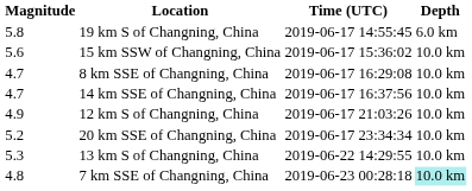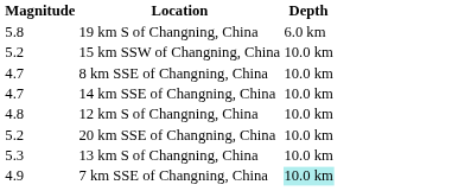- column: Time (UTC) | 2019-06-17 14:55:45 | 2019-06-17 15:36:02 | 2019-06-17 16:29:08 | 2019-06-17 16:37:56 | 2019-06-17 21:03:26 | 2019-06-17 23:34:34 | 2019-06-22 14:29:55 | 2019-06-23 00:28:18
15 km SSW of Changning, China | Magnitude: 5.6 -> 5.2
12 km S of Changning, China | Magnitude: 4.9 -> 4.8
7 km SSE of Changning, China | Magnitude: 4.8 -> 4.9
